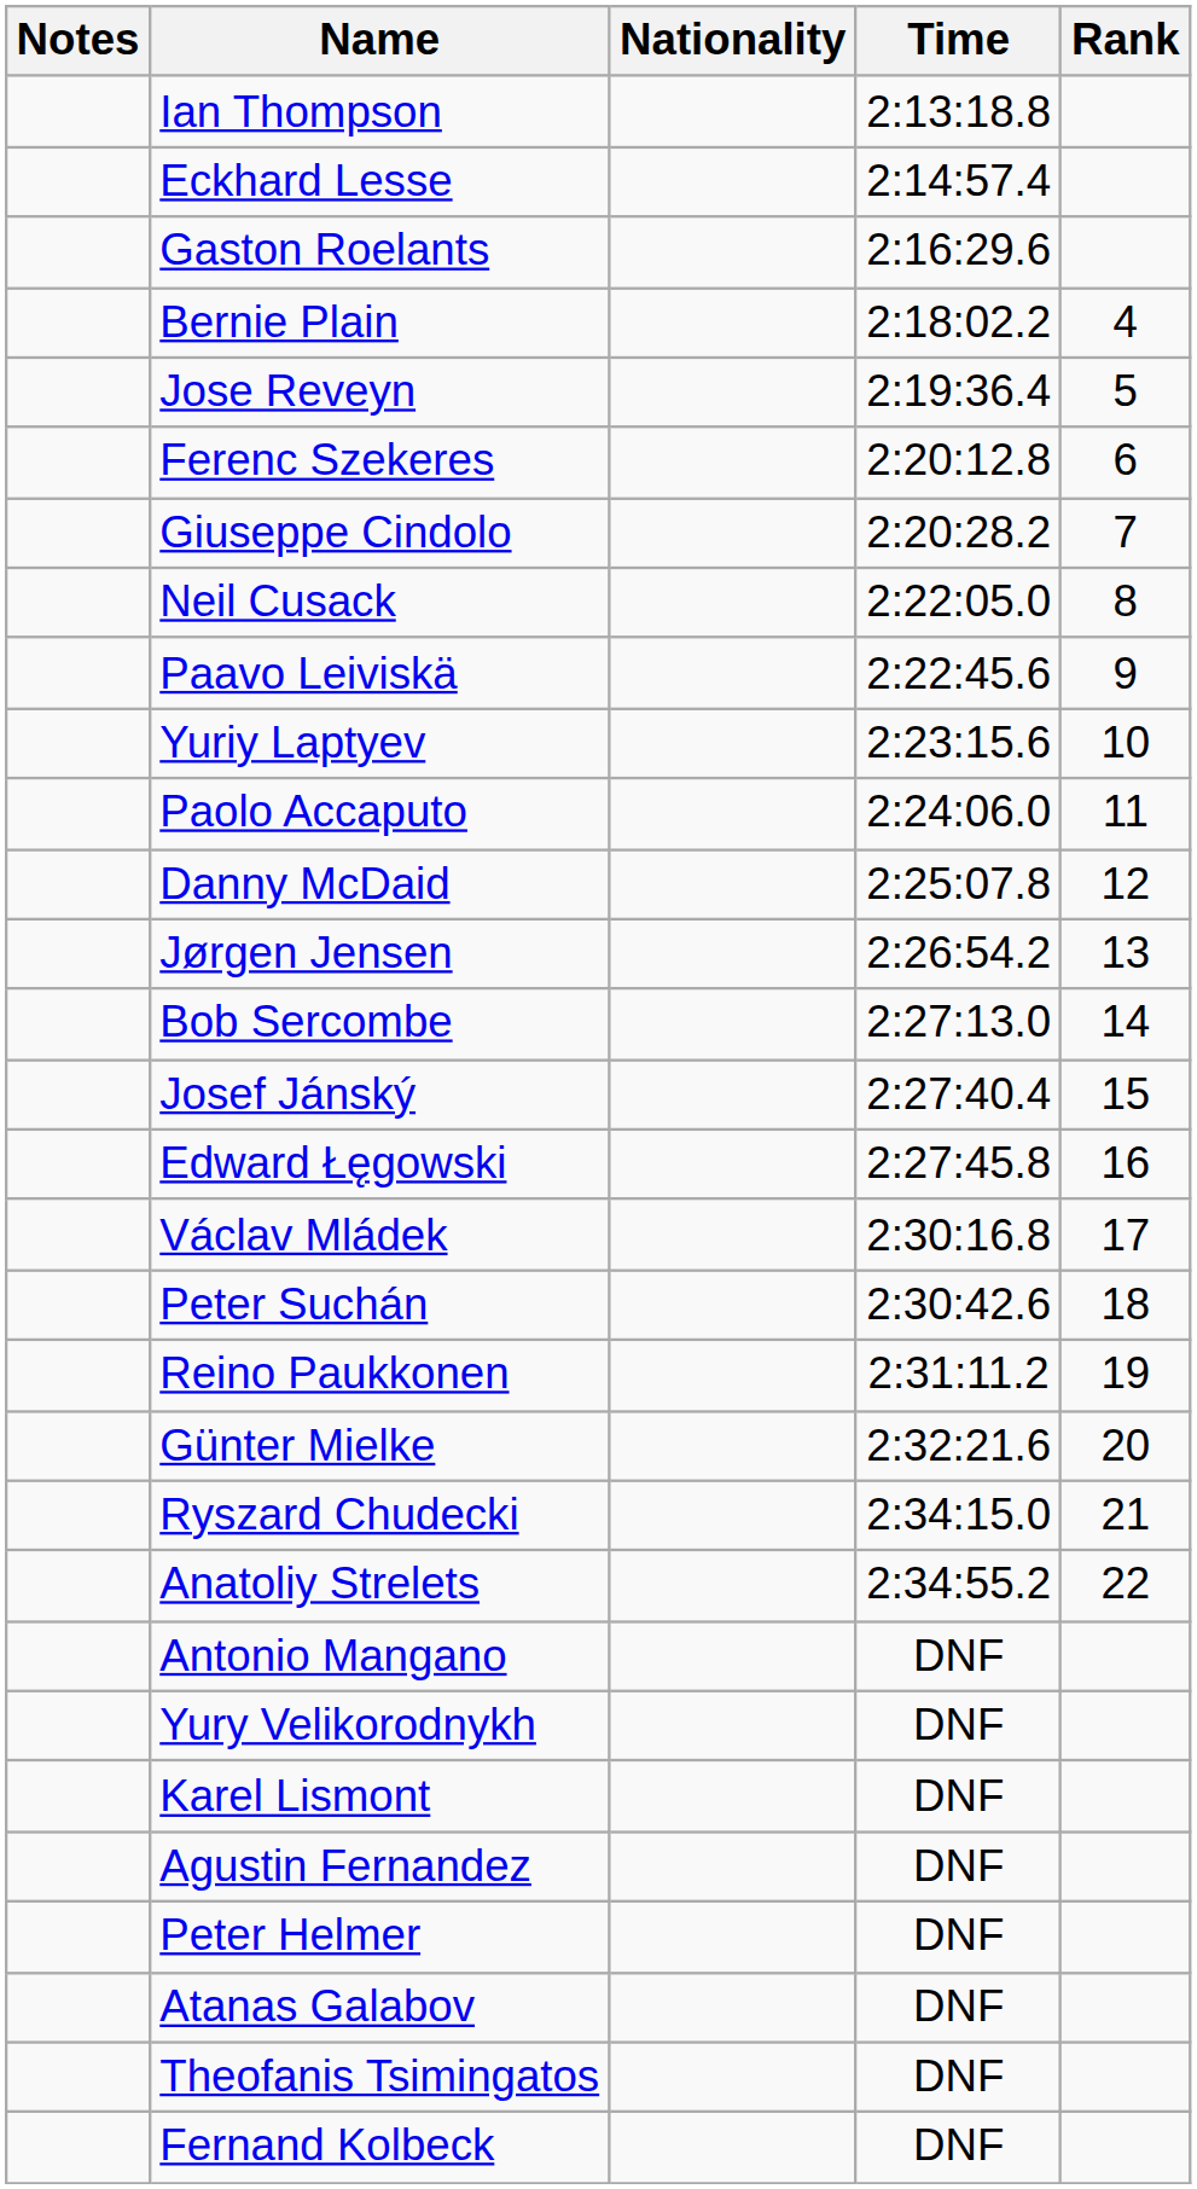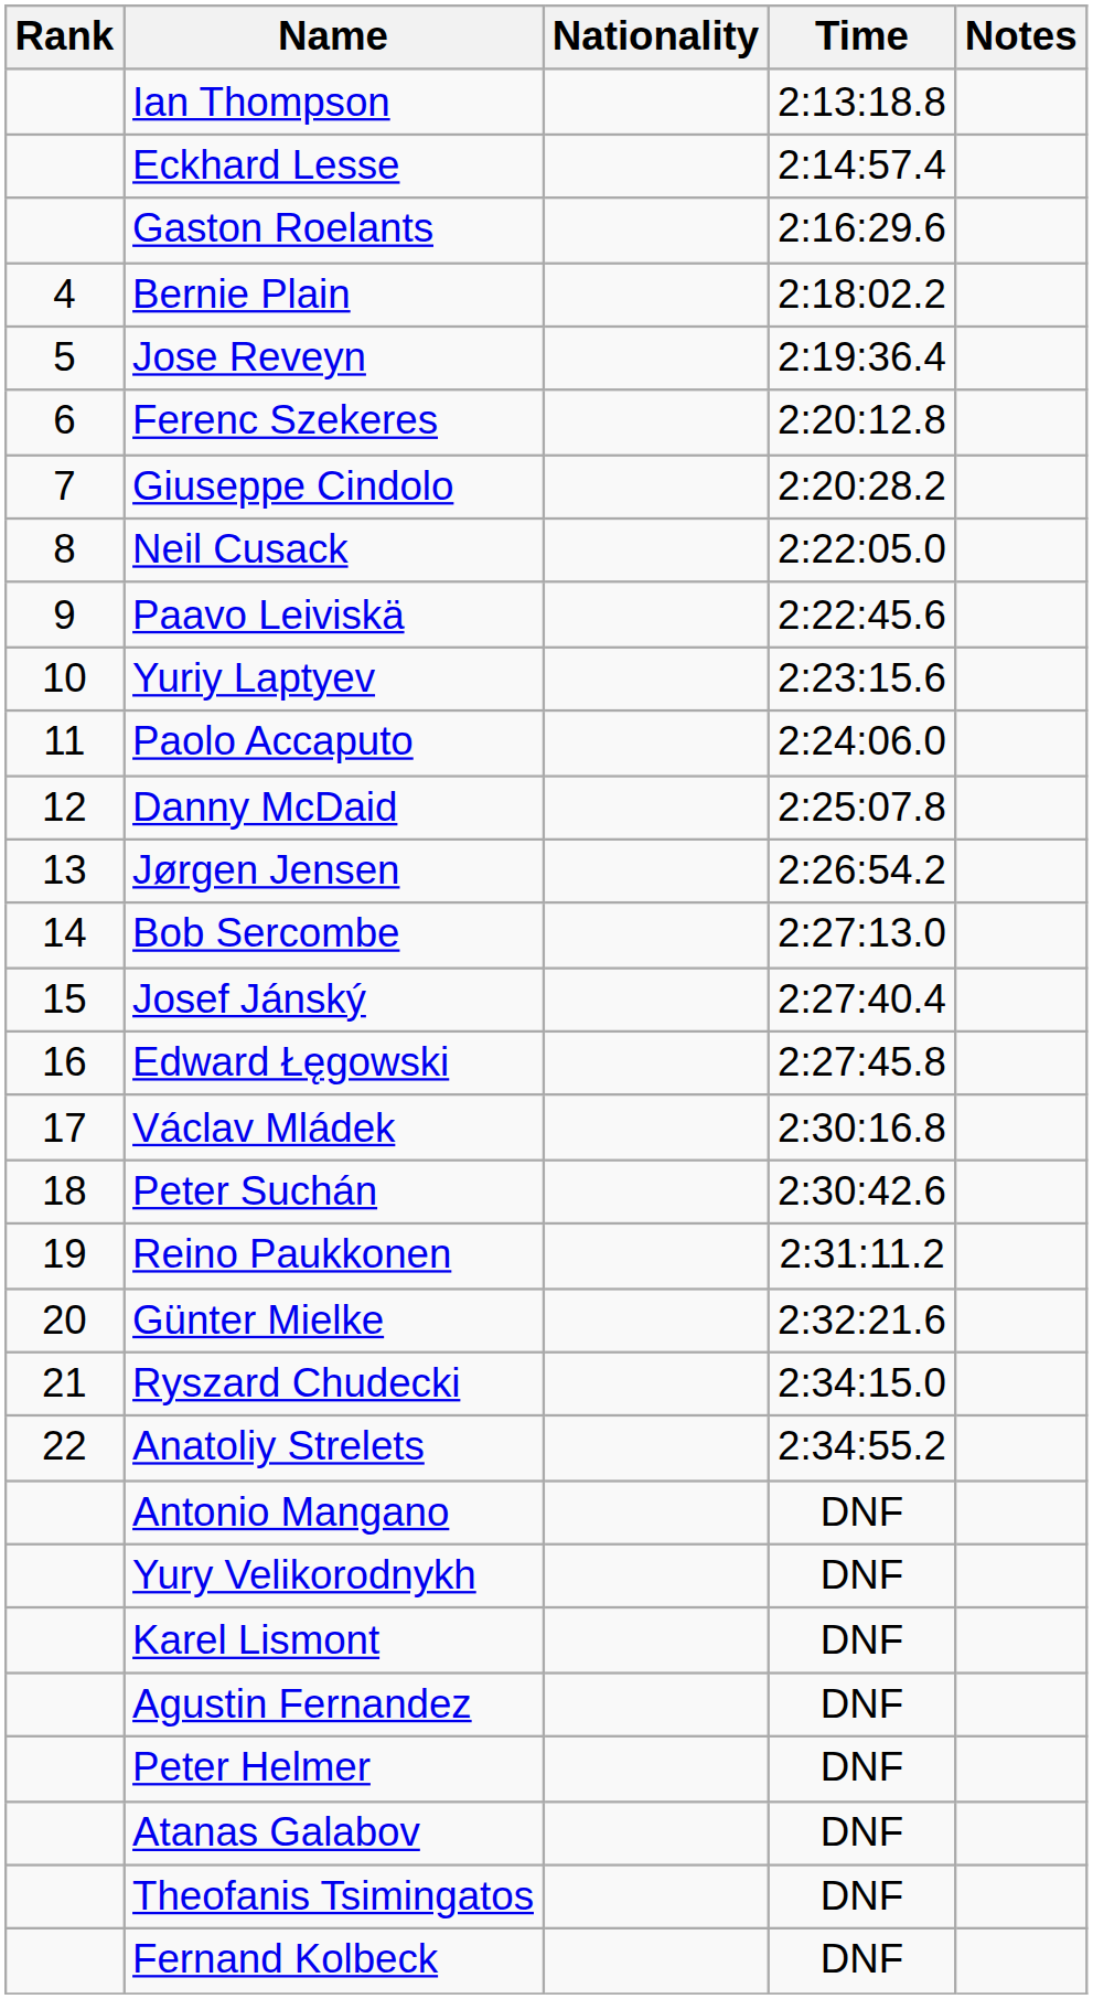columns swapped: Rank <-> Notes
